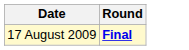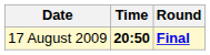+ column: Time | 20:50
